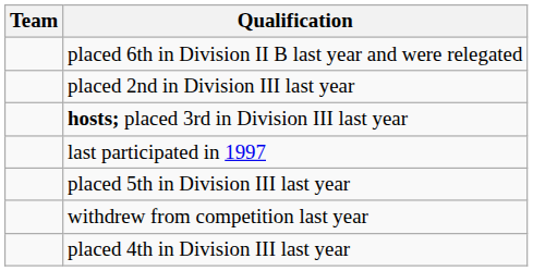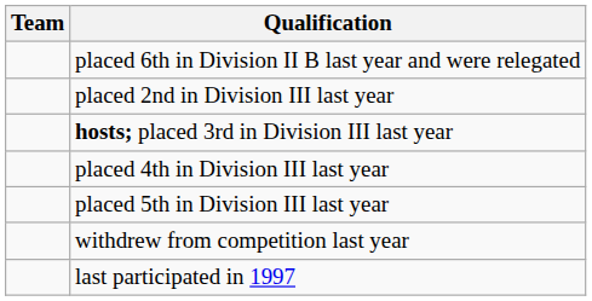rows swapped: placed 4th in Division III last year <-> last participated in 1997
